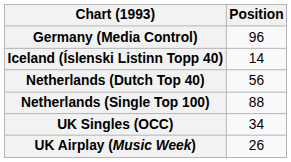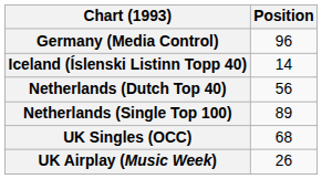Netherlands (Single Top 100) | Position: 88 -> 89
UK Singles (OCC) | Position: 34 -> 68
